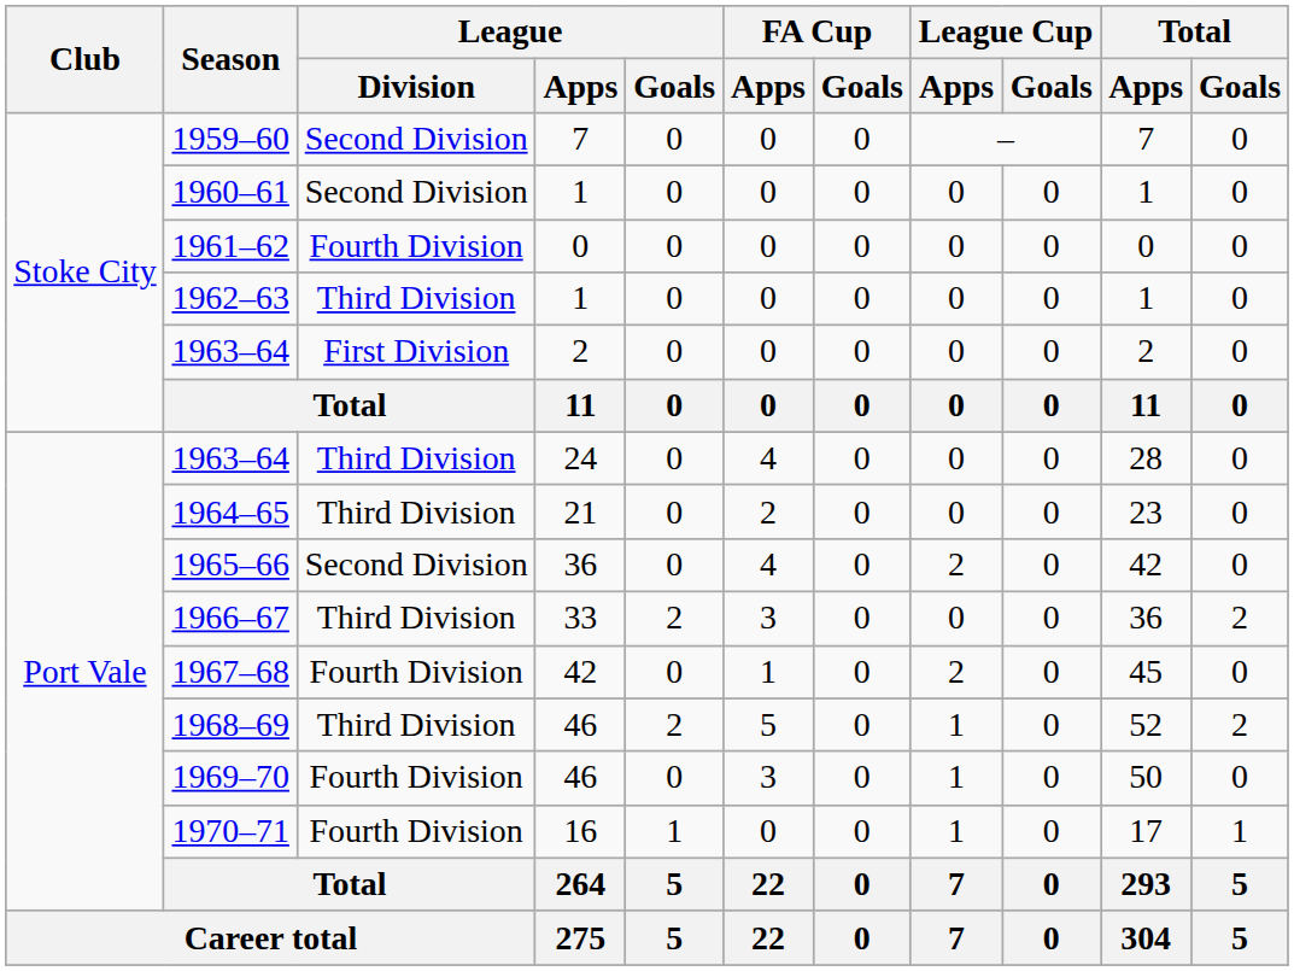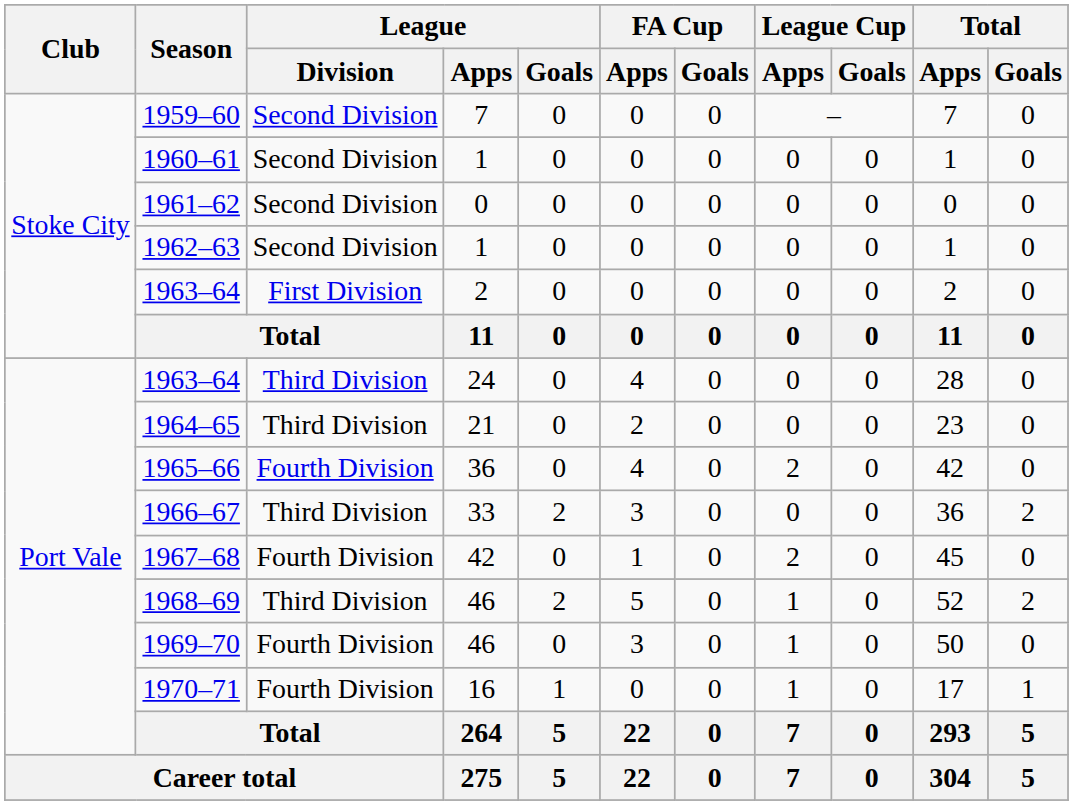1961–62 | League / Division: Fourth Division -> Second Division
1962–63 | League / Division: Third Division -> Second Division
1965–66 | League / Division: Second Division -> Fourth Division
